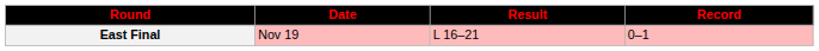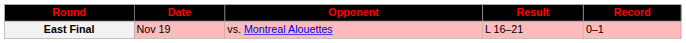+ column: Opponent | vs. Montreal Alouettes
